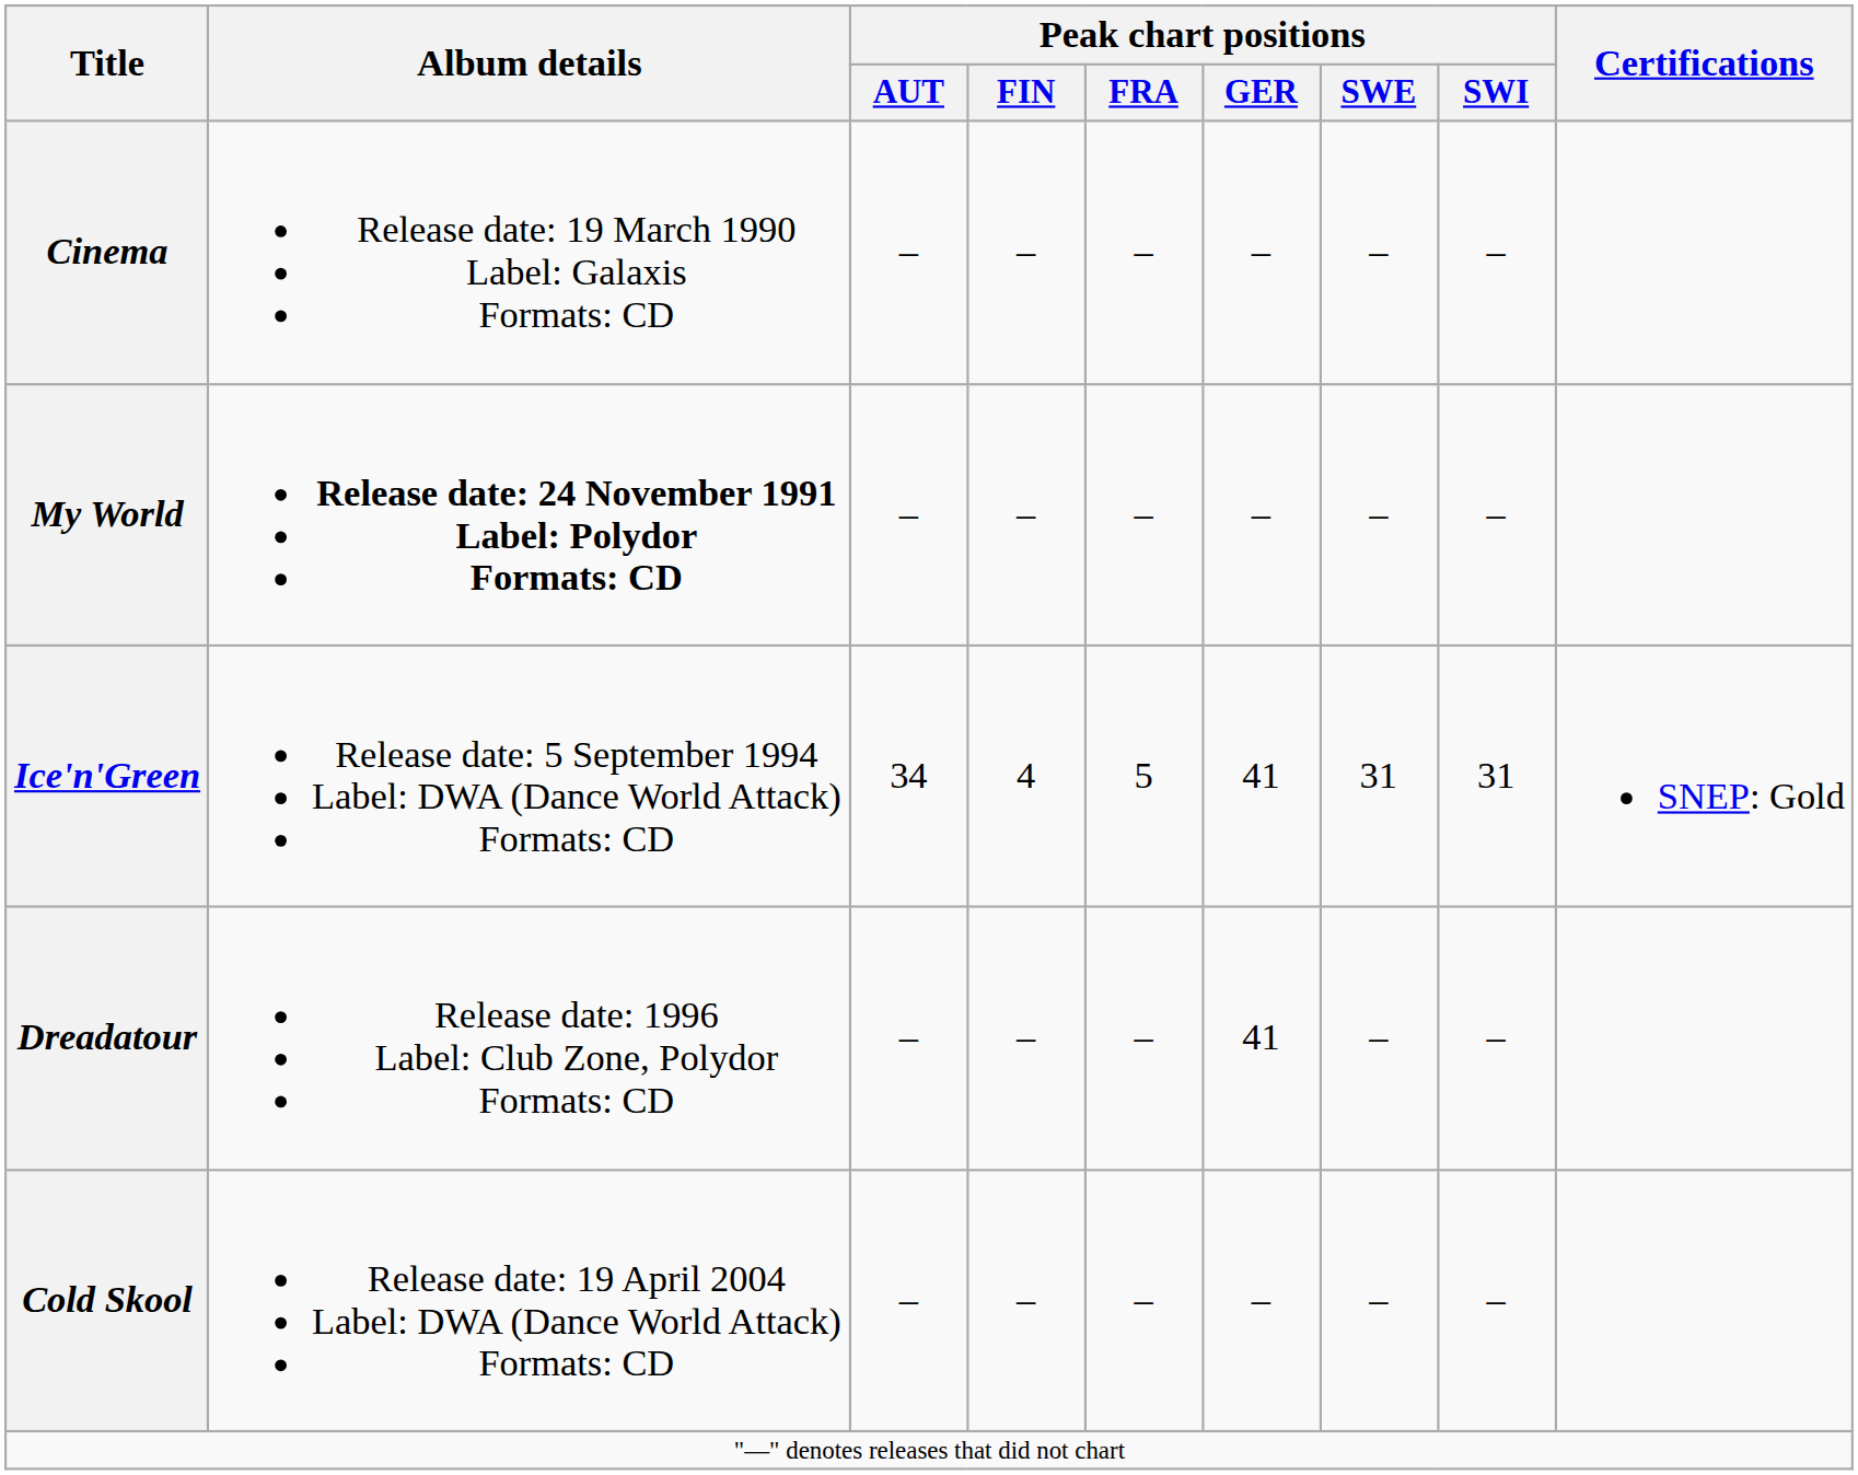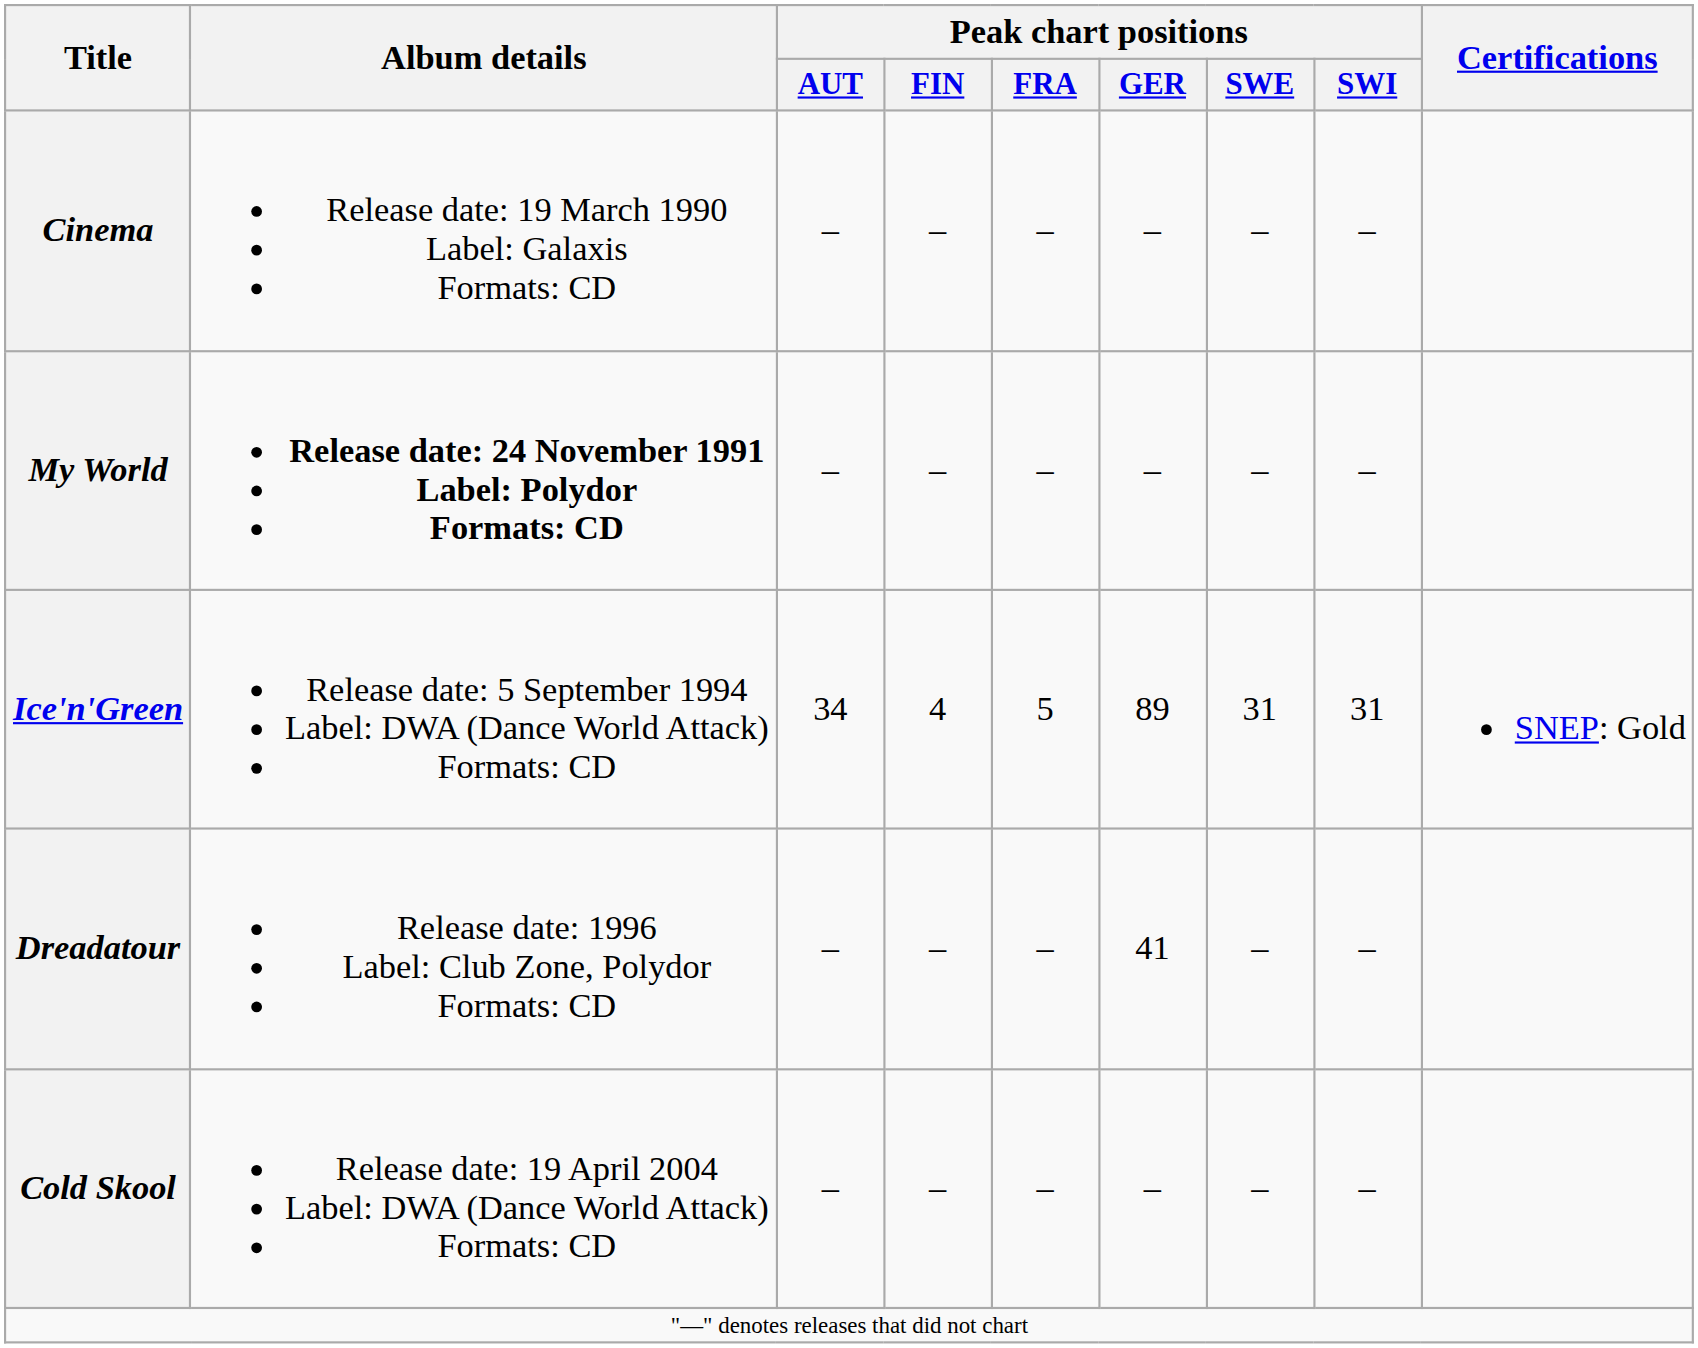Ice'n'Green | Peak chart positions / GER: 41 -> 89
